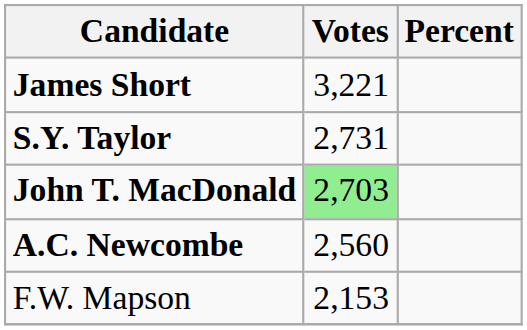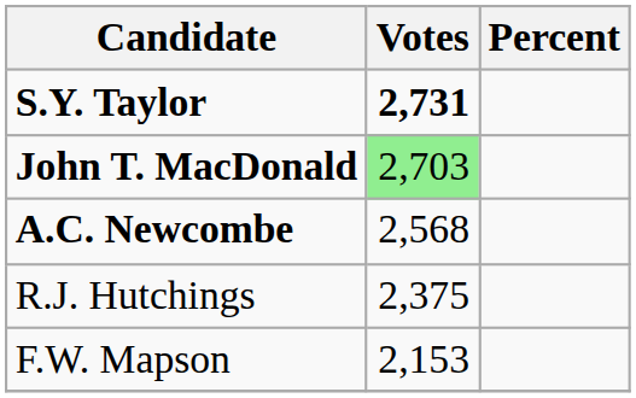- row: James Short | 3,221
S.Y. Taylor | Votes: normal -> bold
A.C. Newcombe | Votes: 2,560 -> 2,568
+ row: R.J. Hutchings | 2,375
